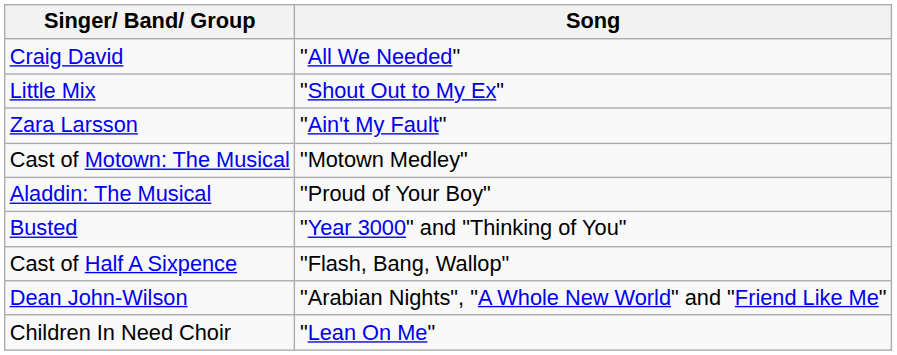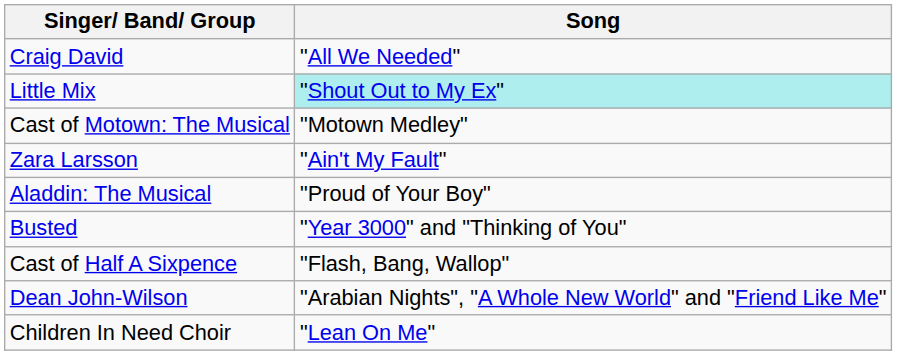Little Mix | Song: no background -> paleturquoise background
rows swapped: Cast of Motown: The Musical <-> Zara Larsson
